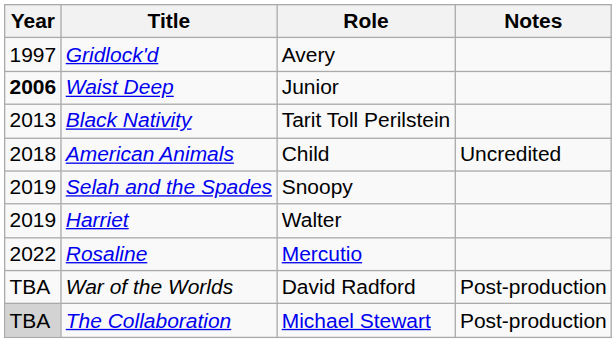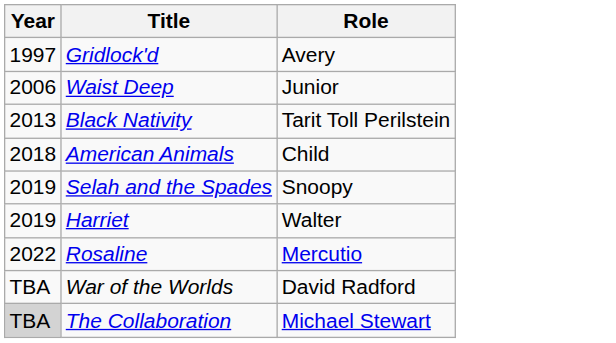- column: Notes | Uncredited | Post-production | Post-production
Waist Deep | Year: bold -> normal
